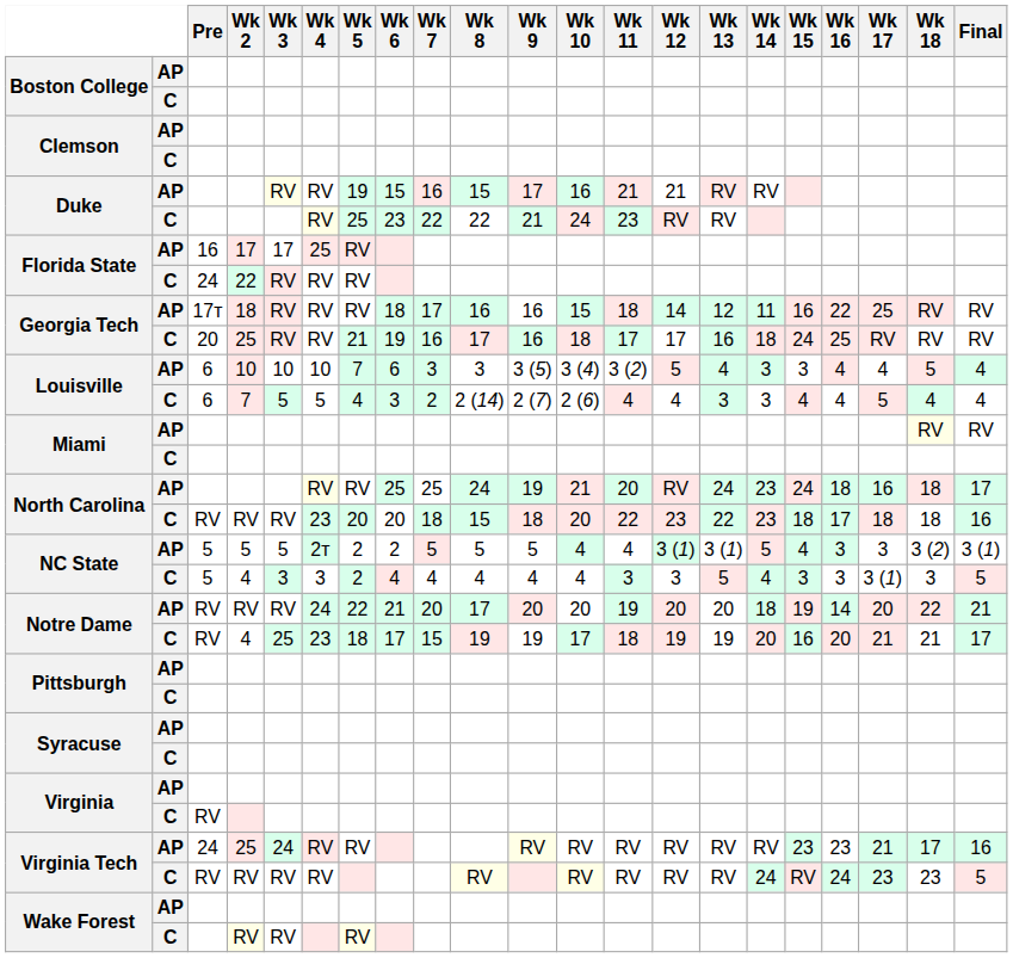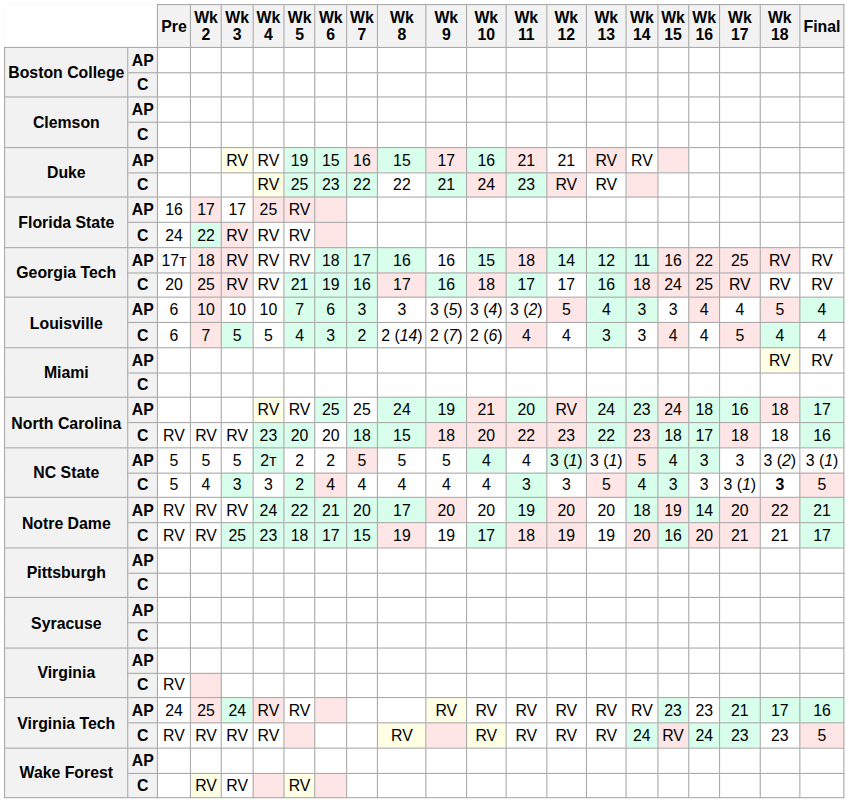NC State / C | Wk 18: normal -> bold
Notre Dame / C | Wk 2: 4 -> RV
